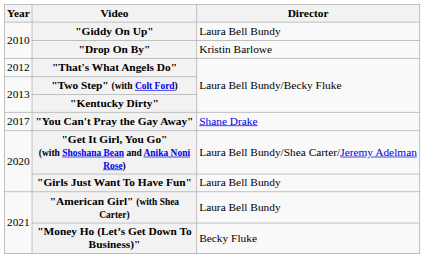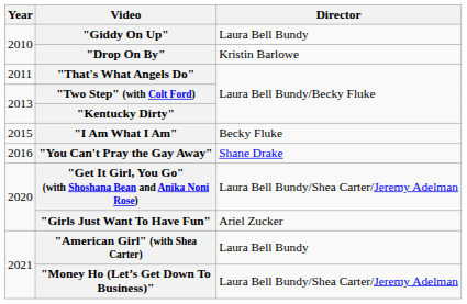"That's What Angels Do" | Year: 2012 -> 2011
+ row: 2015 | "I Am What I Am" | Becky Fluke
"You Can't Pray the Gay Away" | Year: 2017 -> 2016
"Girls Just Want To Have Fun" | Director: Laura Bell Bundy -> Ariel Zucker
"Money Ho (Let’s Get Down To Business)" | Director: Becky Fluke -> Laura Bell Bundy/Shea Carter/Jeremy Adelman
